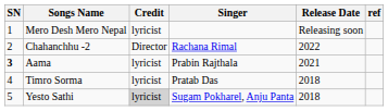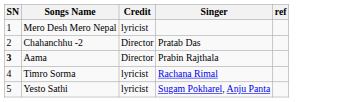- column: Release Date | Releasing soon | 2022 | 2021 | 2018 | 2018
Chahanchhu -2 | Singer: Rachana Rimal -> Pratab Das
Aama | Credit: lyricist -> Director
Timro Sorma | Singer: Pratab Das -> Rachana Rimal
Yesto Sathi | Credit: lightgrey background -> no background
